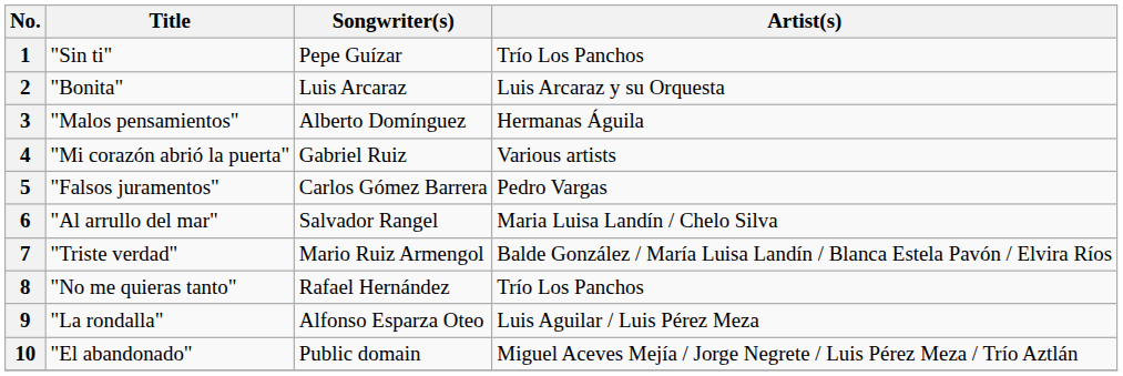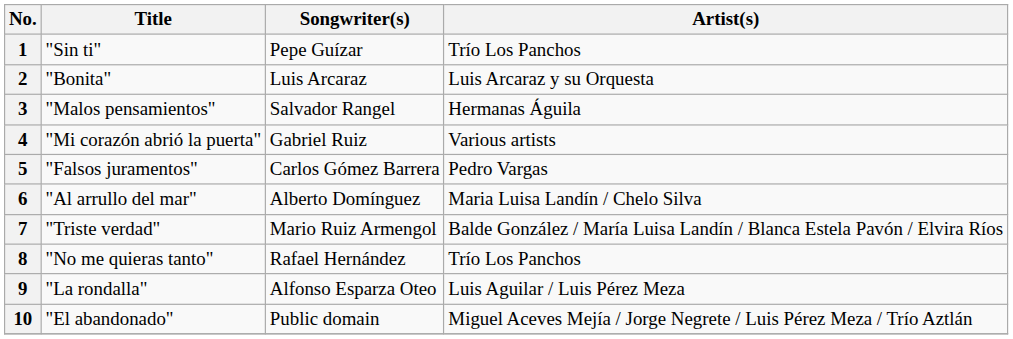3 | Songwriter(s): Alberto Domínguez -> Salvador Rangel
6 | Songwriter(s): Salvador Rangel -> Alberto Domínguez
